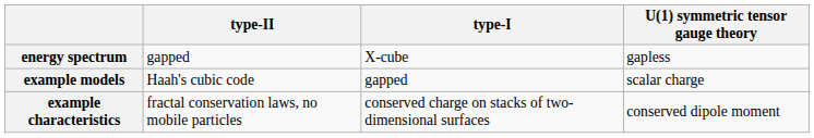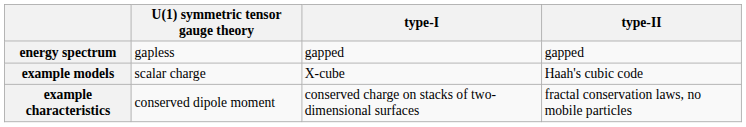columns swapped: U(1) symmetric tensor gauge theory <-> type-II
energy spectrum | type-I: X-cube -> gapped
example models | type-I: gapped -> X-cube
